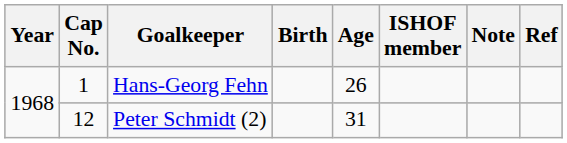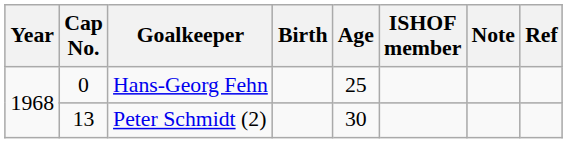Hans-Georg Fehn | Cap No.: 1 -> 0
Hans-Georg Fehn | Age: 26 -> 25
Peter Schmidt (2) | Cap No.: 12 -> 13
Peter Schmidt (2) | Age: 31 -> 30
